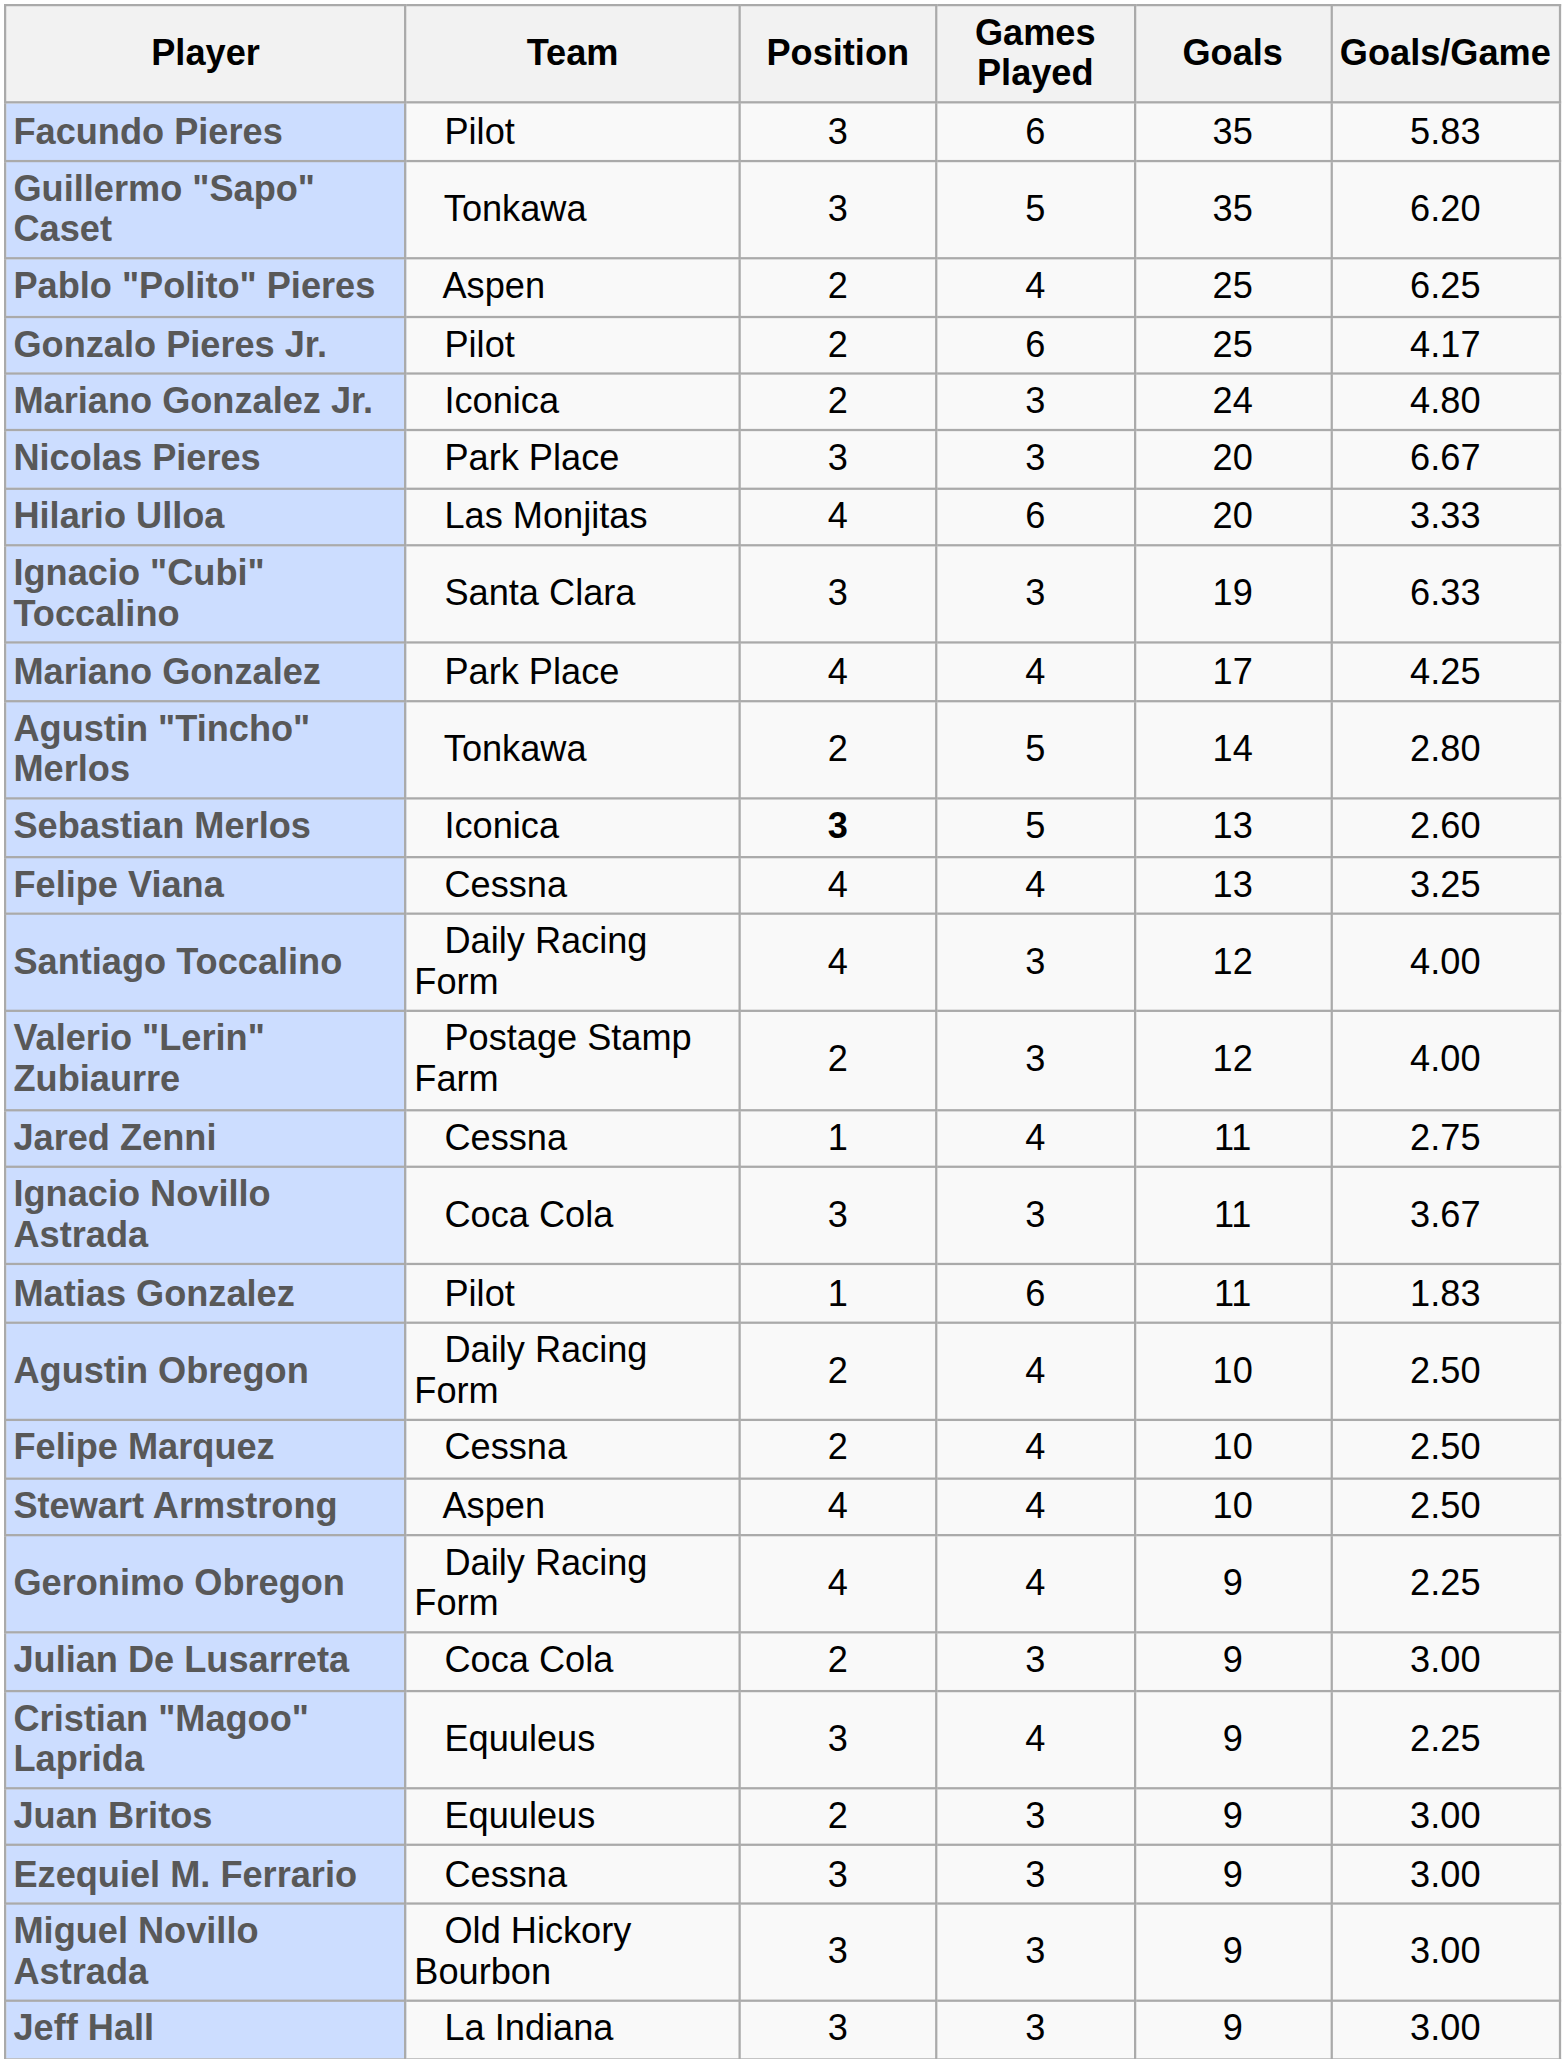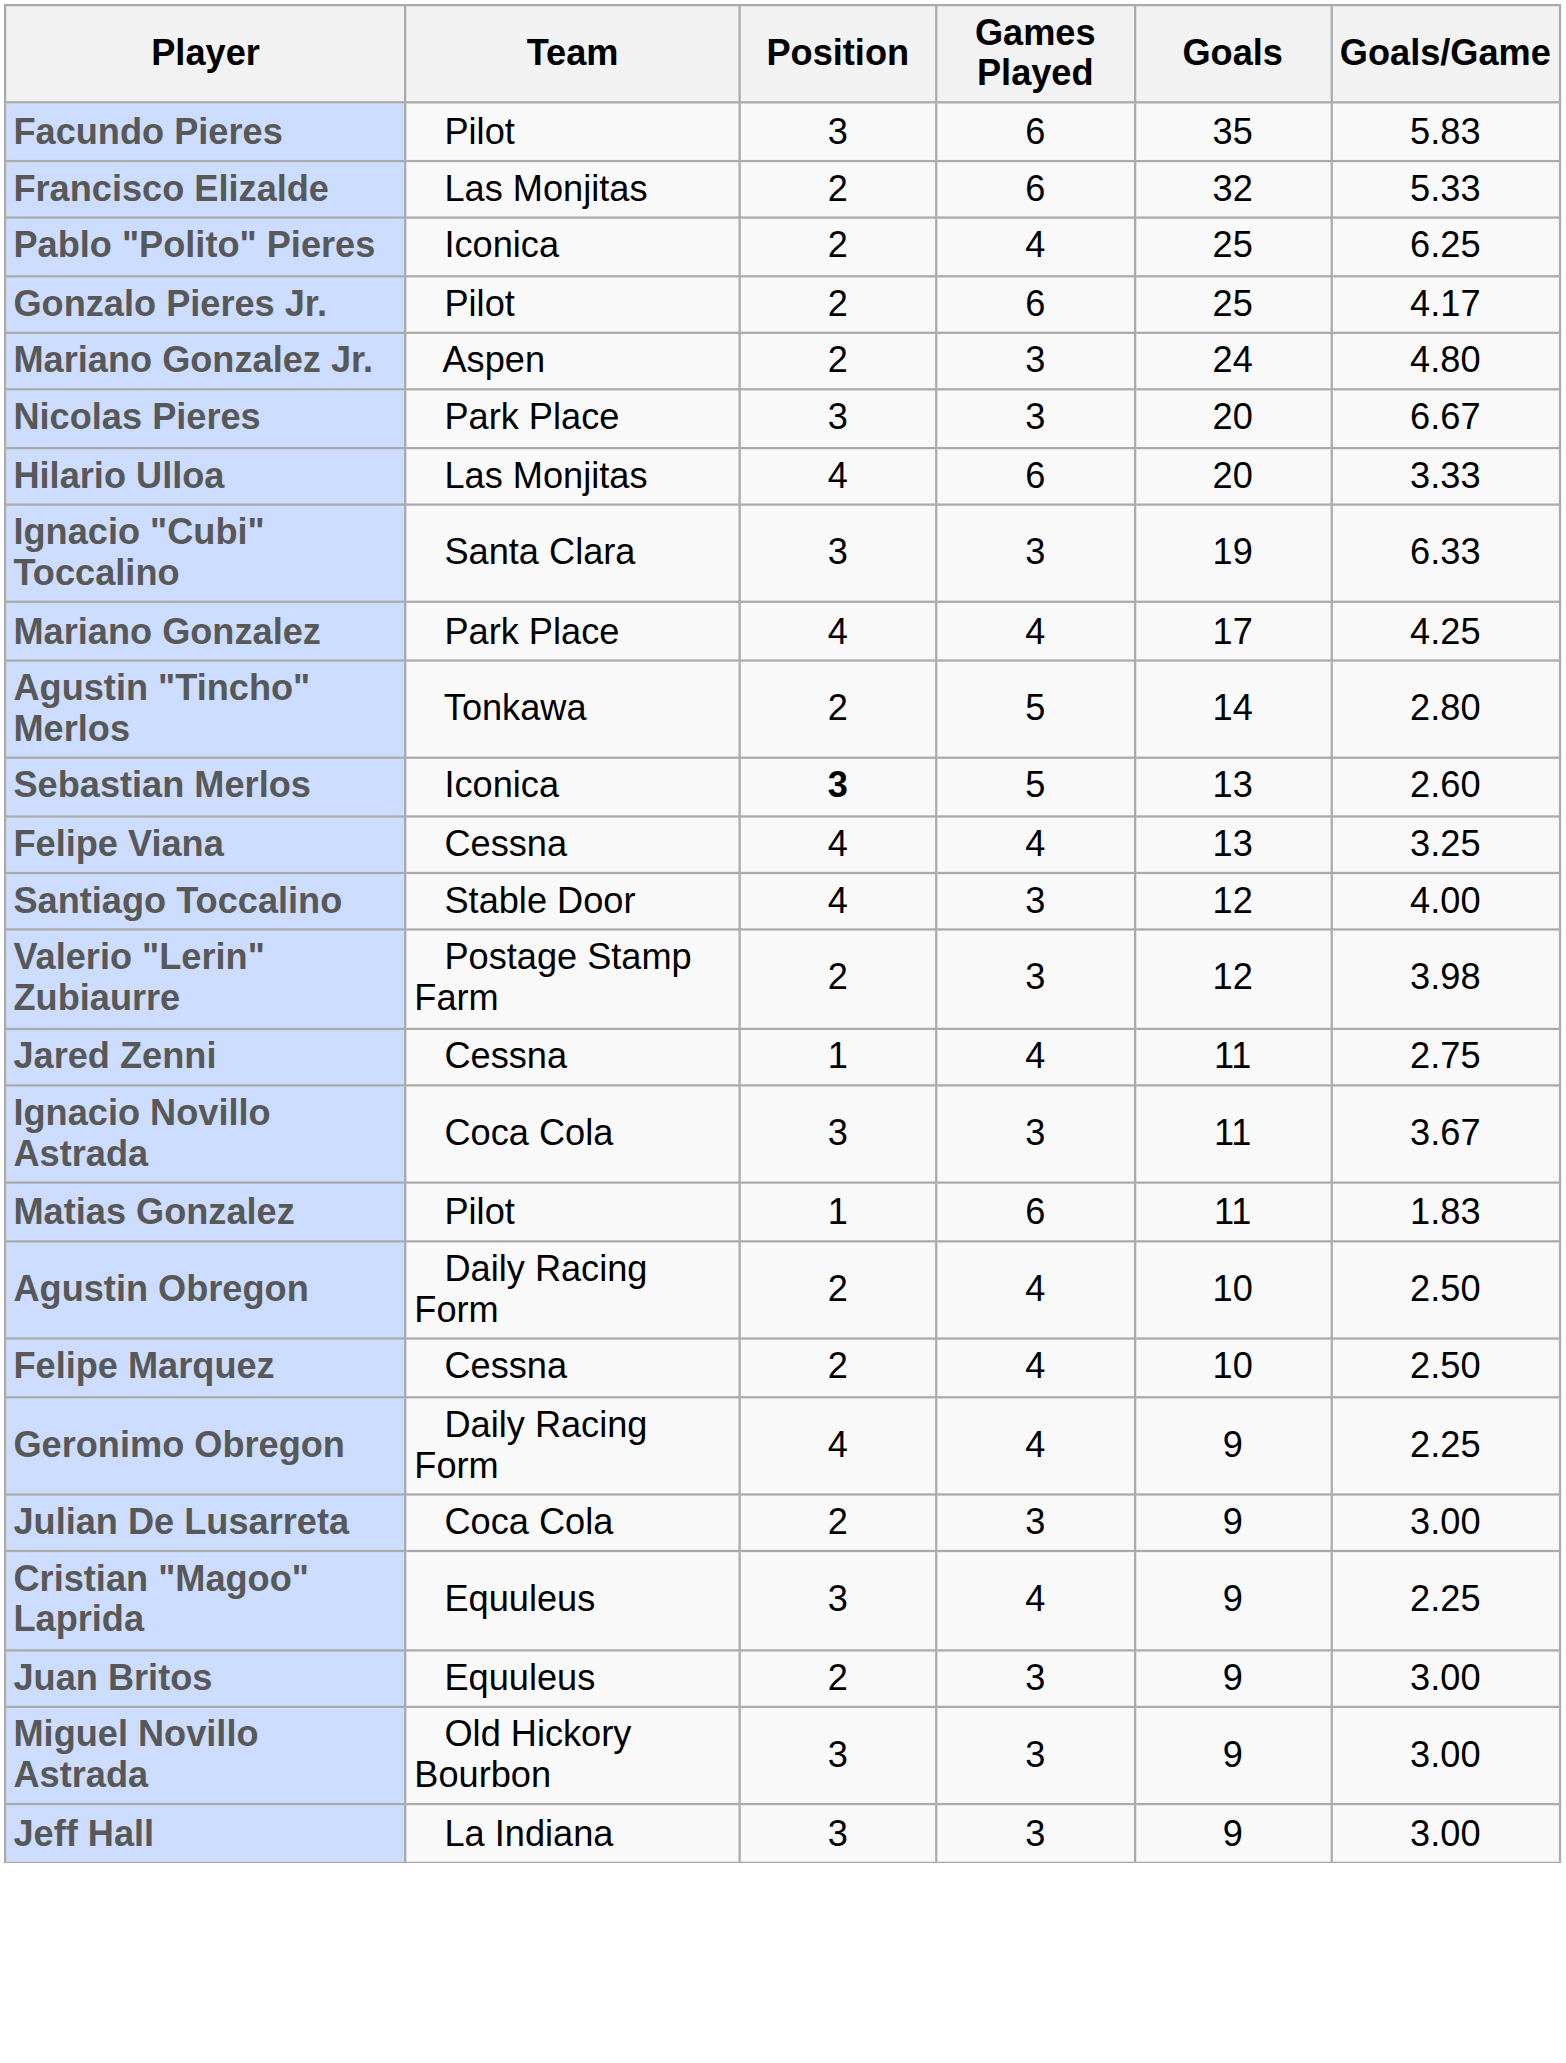+ row: Francisco Elizalde | Las Monjitas | 2 | 6 | 32 | 5.33
- row: Guillermo "Sapo" Caset | Tonkawa | 3 | 5 | 35 | 6.20
Pablo "Polito" Pieres | Team: Aspen -> Iconica
Mariano Gonzalez Jr. | Team: Iconica -> Aspen
Santiago Toccalino | Team: Daily Racing Form -> Stable Door
Valerio "Lerin" Zubiaurre | Goals/Game: 4.00 -> 3.98
- row: Stewart Armstrong | Aspen | 4 | 4 | 10 | 2.50
- row: Ezequiel M. Ferrario | Cessna | 3 | 3 | 9 | 3.00
